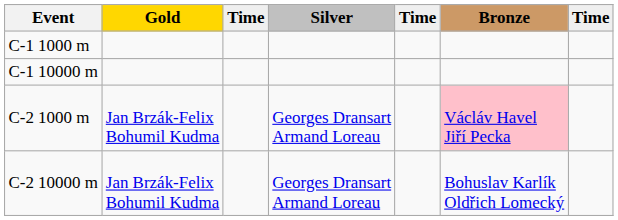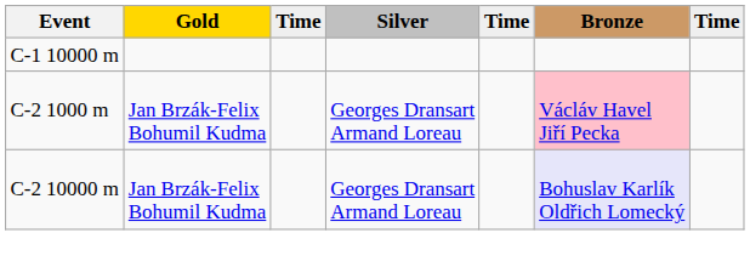- row: C-1 1000 m
C-2 10000 m | Bronze: no background -> lavender background
